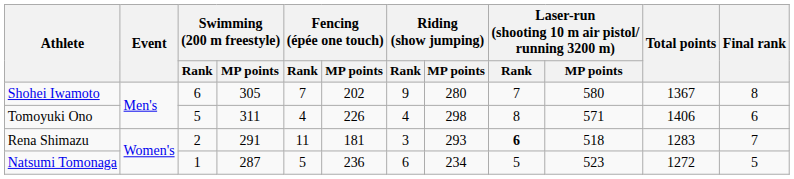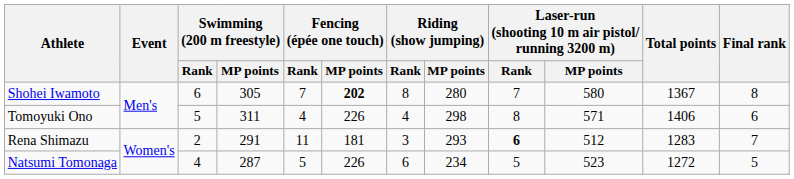Shohei Iwamoto | Fencing (épée one touch) / MP points: normal -> bold
Shohei Iwamoto | Riding (show jumping) / Rank: 9 -> 8
Rena Shimazu | column 10: 518 -> 512
Natsumi Tomonaga | Swimming (200 m freestyle) / Rank: 1 -> 4
Natsumi Tomonaga | Fencing (épée one touch) / MP points: 236 -> 226
